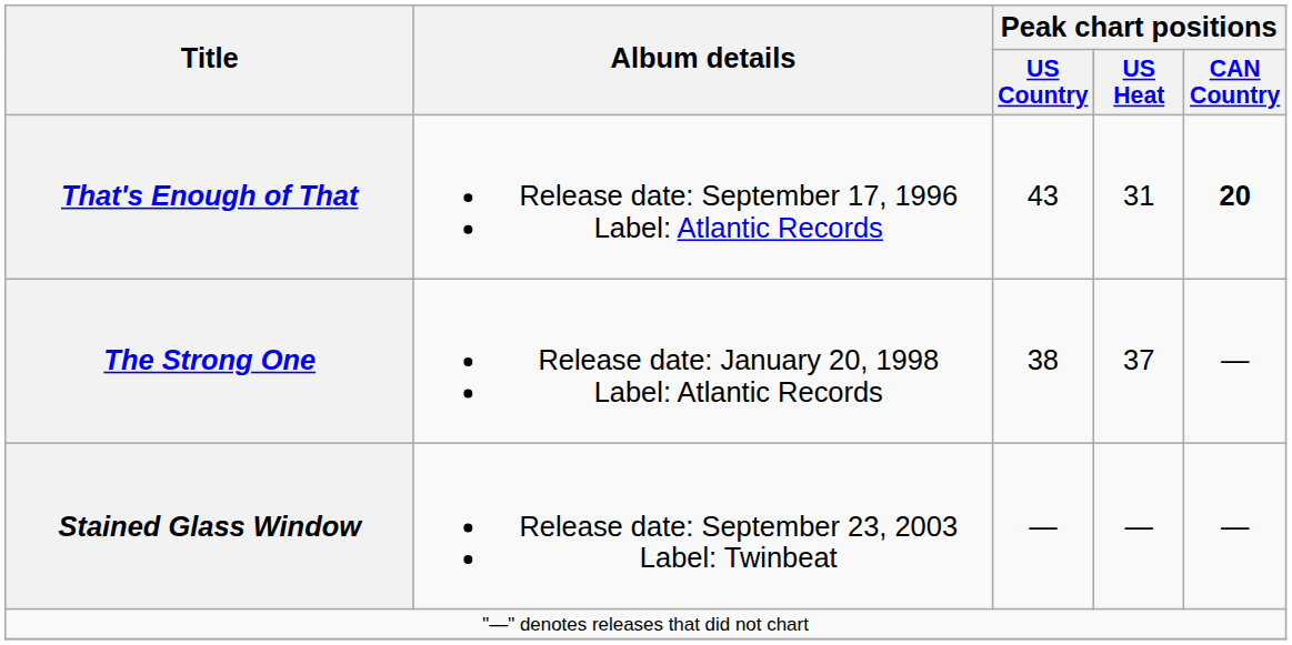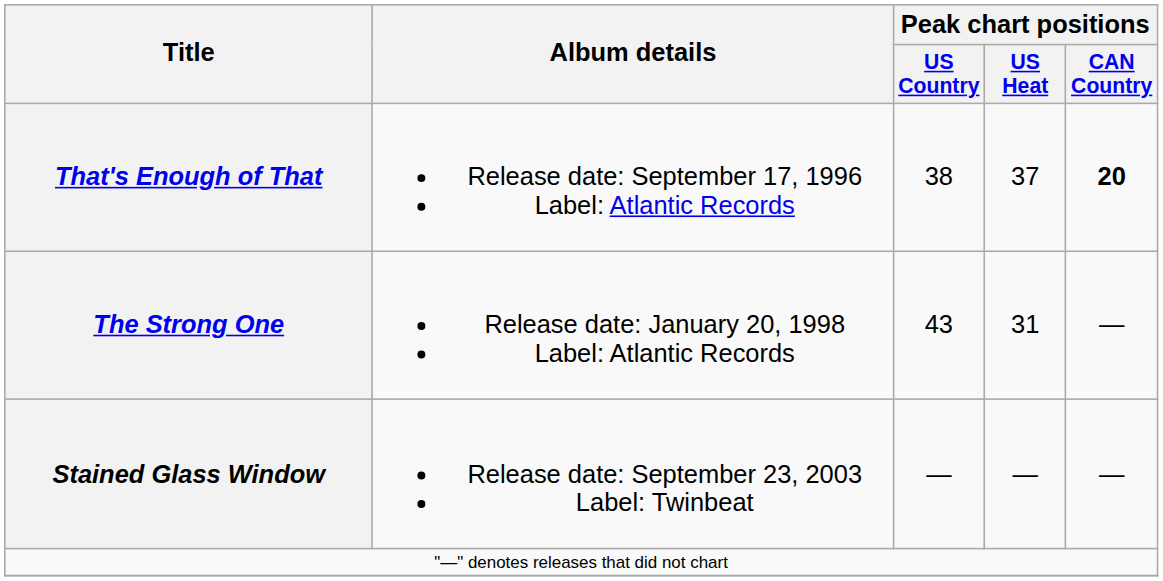That's Enough of That | Peak chart positions / US Country: 43 -> 38
That's Enough of That | Peak chart positions / US Heat: 31 -> 37
The Strong One | Peak chart positions / US Country: 38 -> 43
The Strong One | Peak chart positions / US Heat: 37 -> 31
